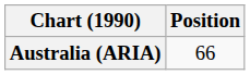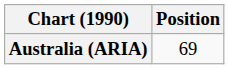Australia (ARIA) | Position: 66 -> 69
